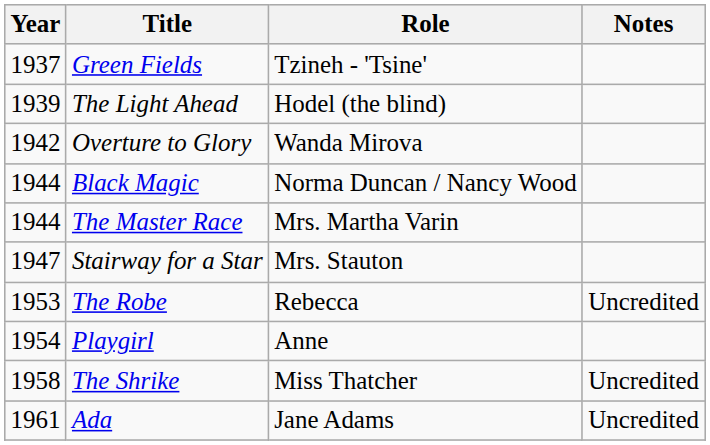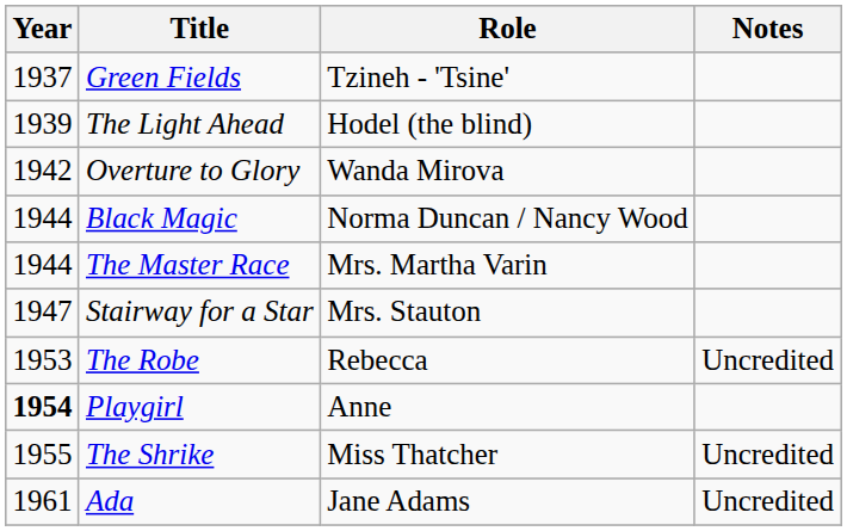Playgirl | Year: normal -> bold
The Shrike | Year: 1958 -> 1955
